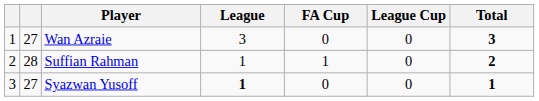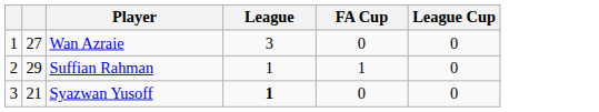- column: Total | 3 | 2 | 1
Suffian Rahman | column 2: 28 -> 29
Syazwan Yusoff | column 2: 27 -> 21
